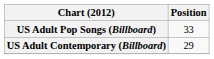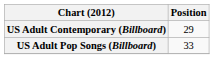rows swapped: US Adult Contemporary (Billboard) <-> US Adult Pop Songs (Billboard)
